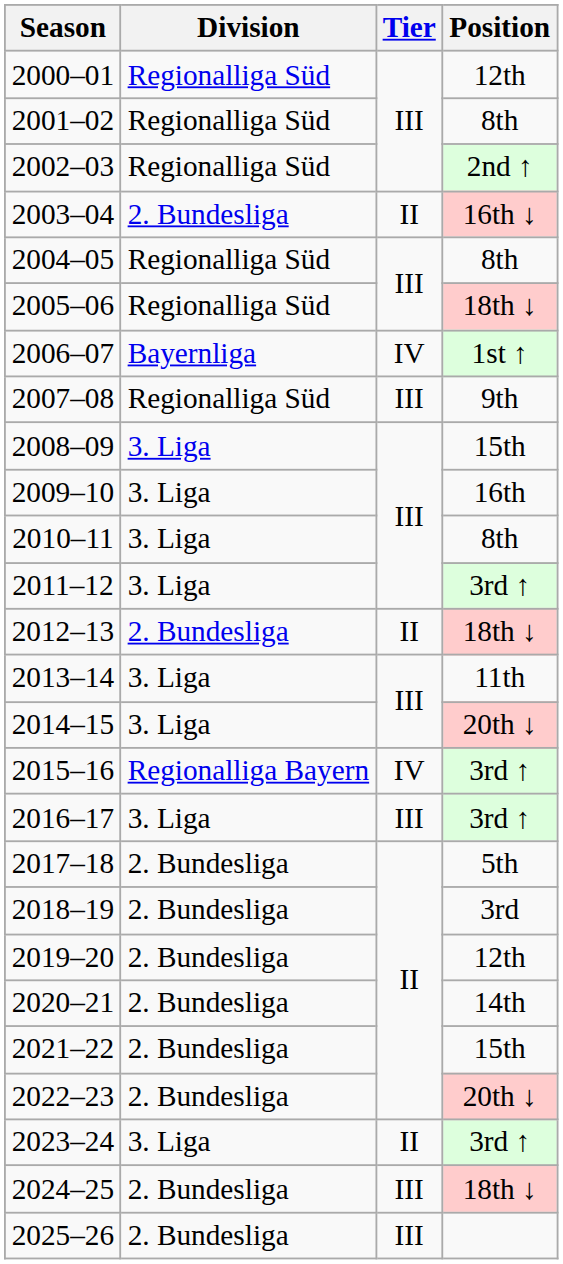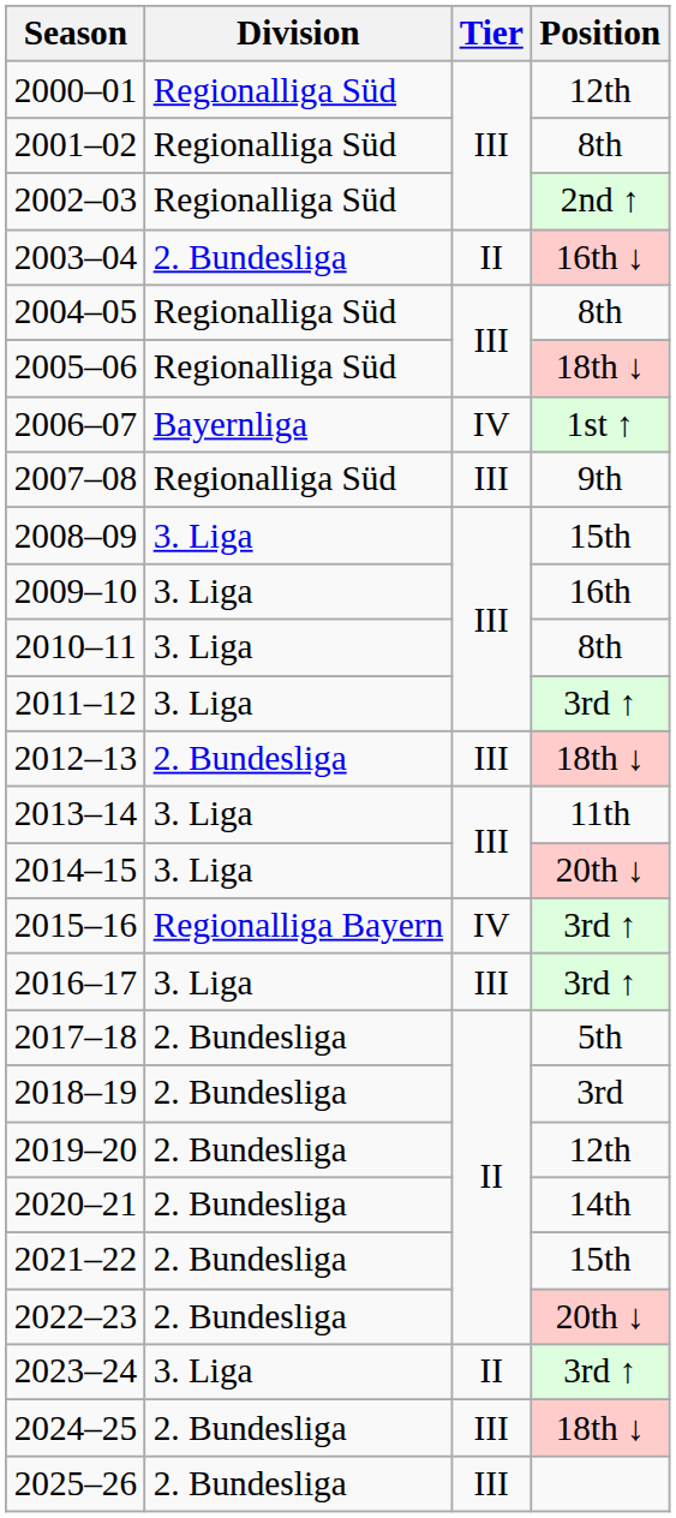2012–13 | Tier: II -> III
